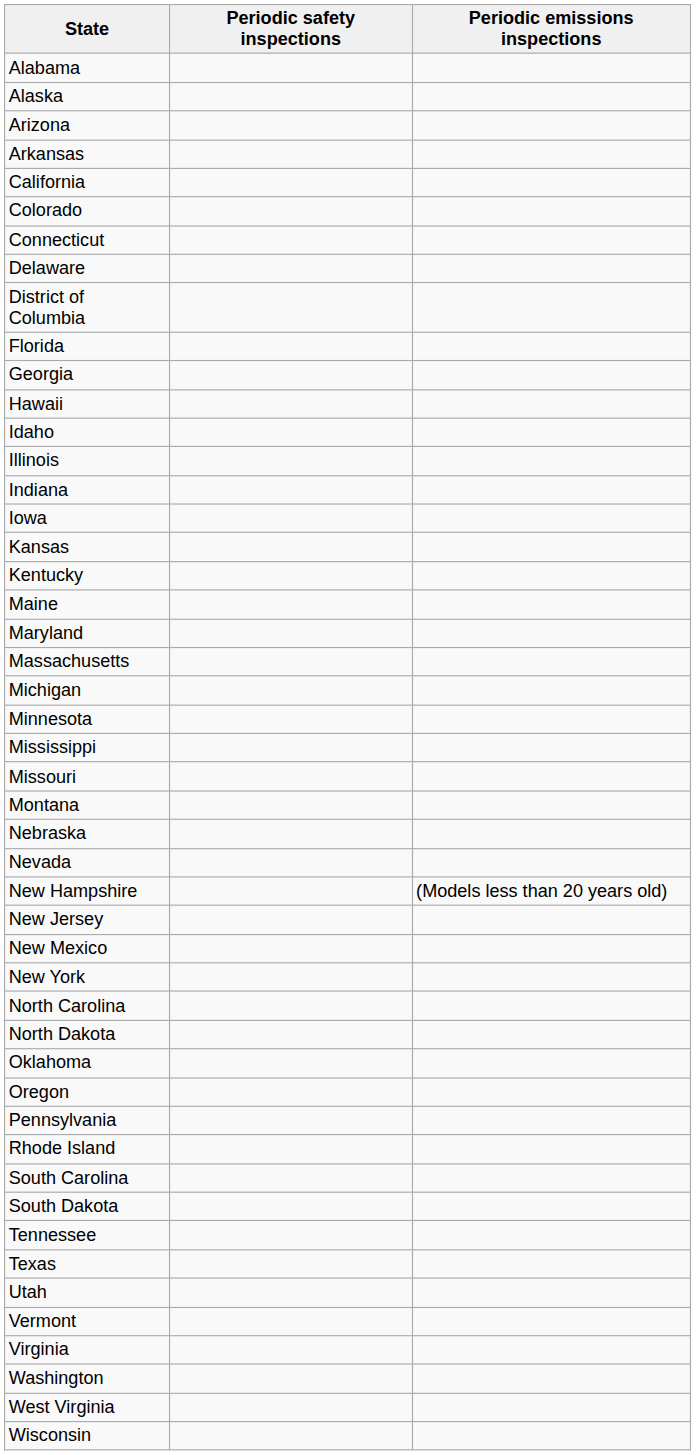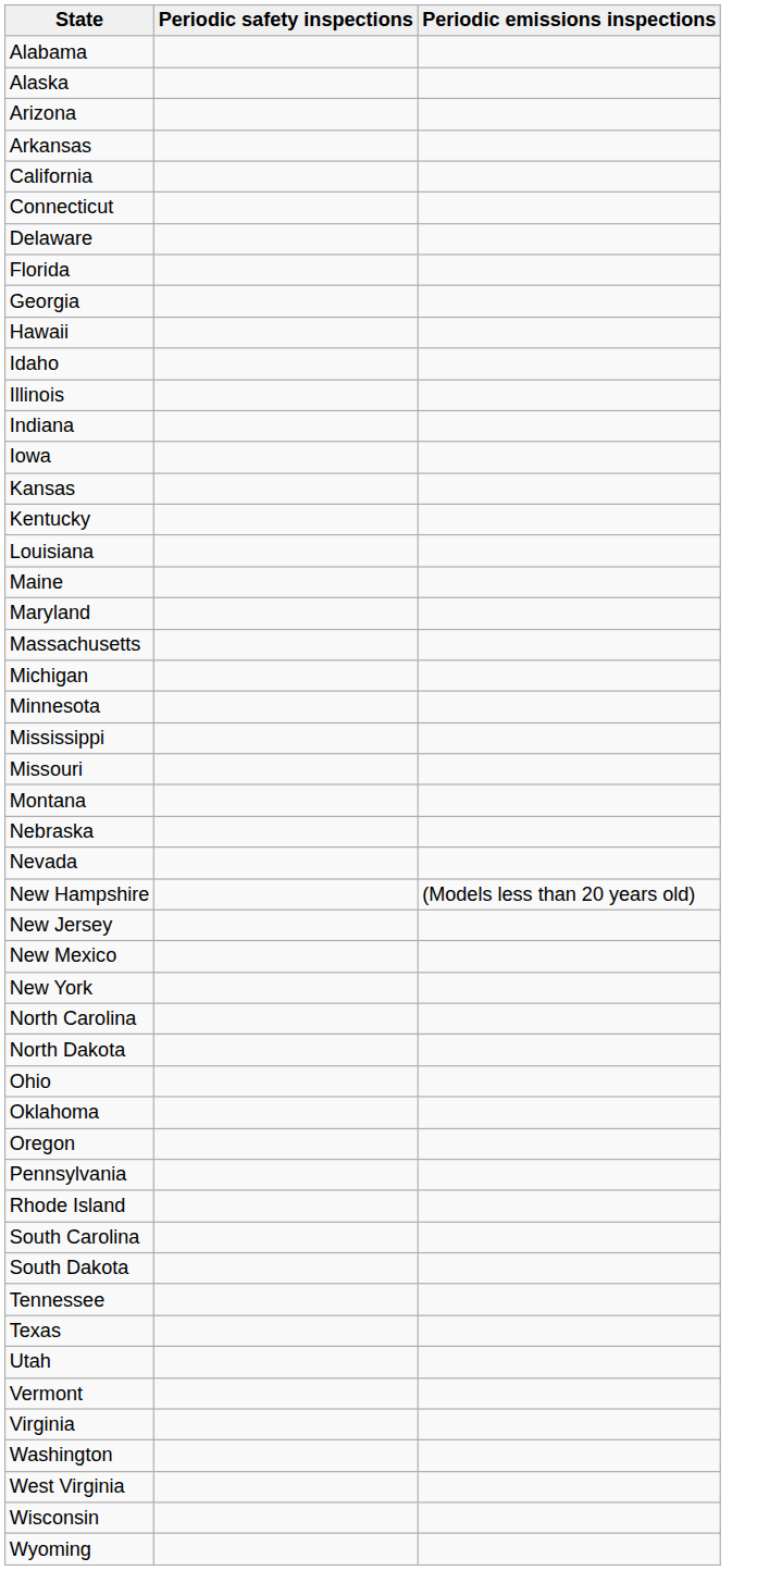- row: Colorado
- row: District of Columbia
+ row: Louisiana
+ row: Ohio
+ row: Wyoming
